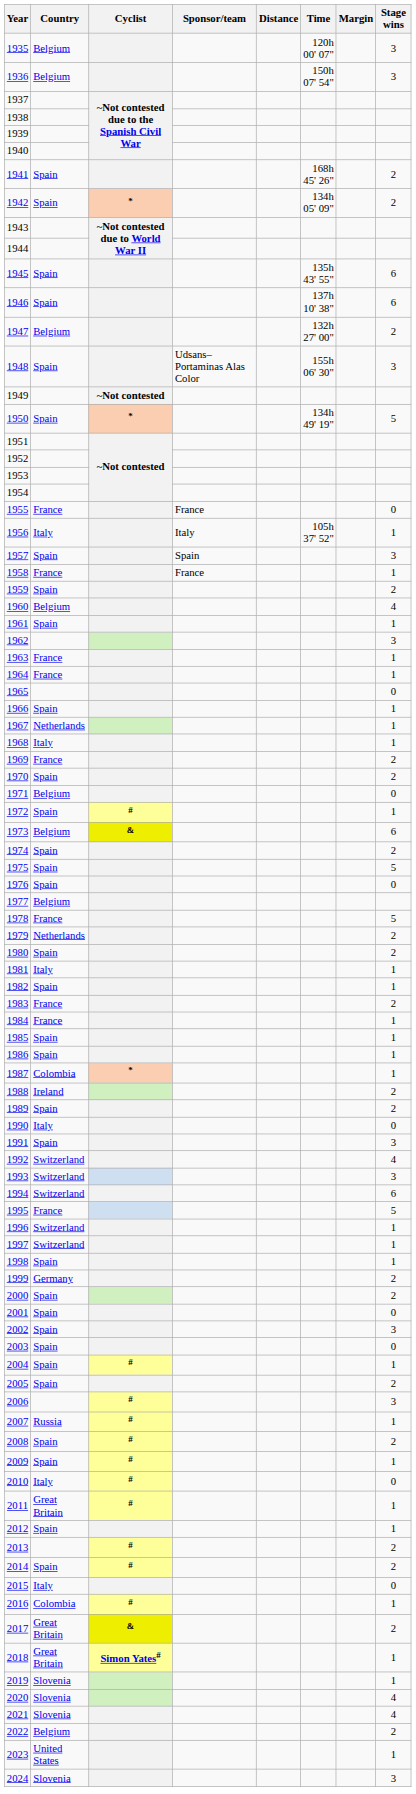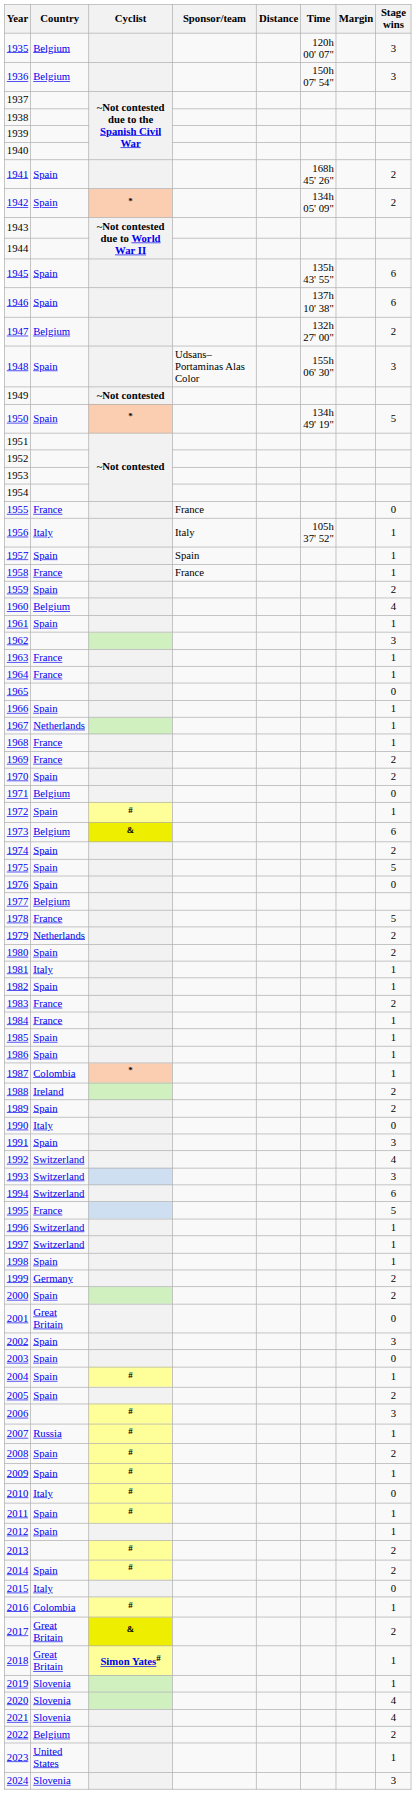1957 | Stage wins: 3 -> 1
1968 | Country: Italy -> France
2001 | Country: Spain -> Great Britain
2011 | Country: Great Britain -> Spain
